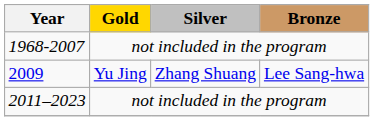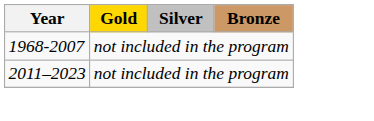- row: 2009 | Yu Jing | Zhang Shuang | Lee Sang-hwa
